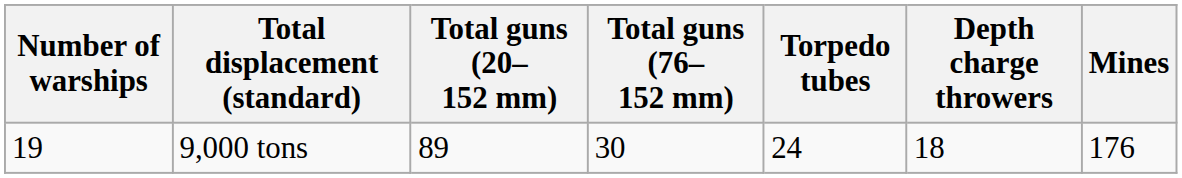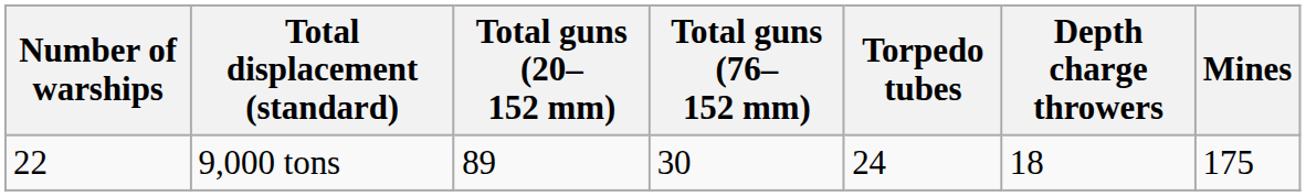9,000 tons | Number of warships: 19 -> 22
9,000 tons | Mines: 176 -> 175
